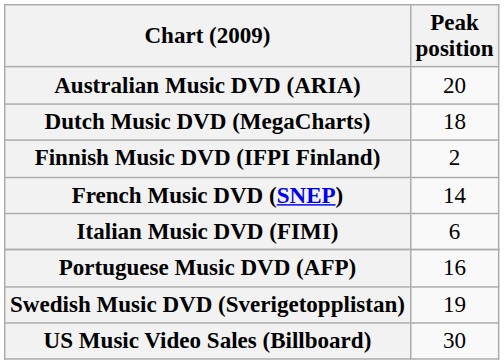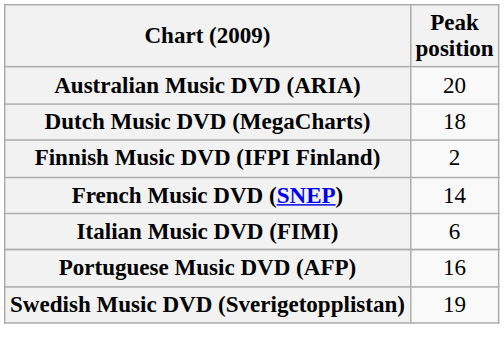- row: US Music Video Sales (Billboard) | 30
